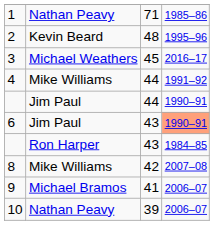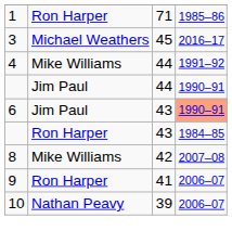1 | column 2: Nathan Peavy -> Ron Harper
- row: 2 | Kevin Beard | 48 | 1995–96
9 | column 2: Michael Bramos -> Ron Harper
